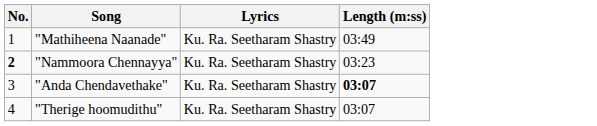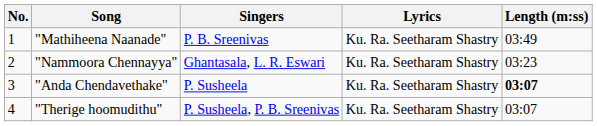+ column: Singers | P. B. Sreenivas | Ghantasala, L. R. Eswari | P. Susheela | P. Susheela, P. B. Sreenivas
"Nammoora Chennayya" | No.: bold -> normal
